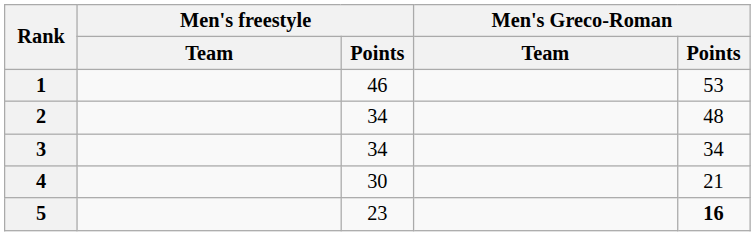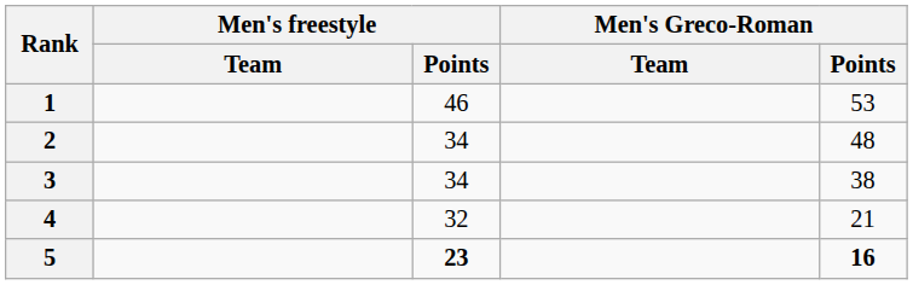3 | Men's Greco-Roman / Points: 34 -> 38
4 | Men's freestyle / Points: 30 -> 32
5 | Men's freestyle / Points: normal -> bold
